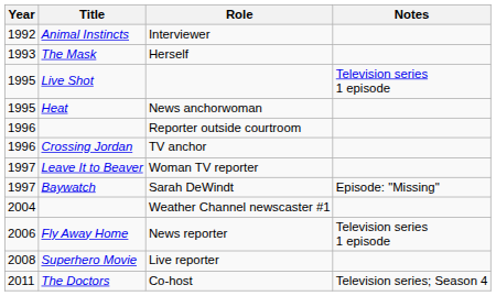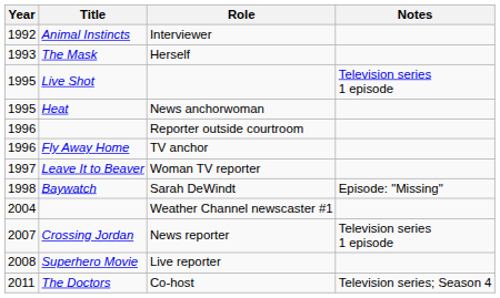TV anchor | Title: Crossing Jordan -> Fly Away Home
Sarah DeWindt | Year: 1997 -> 1998
News reporter | Year: 2006 -> 2007
News reporter | Title: Fly Away Home -> Crossing Jordan
